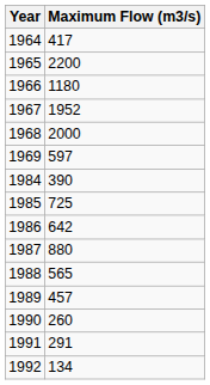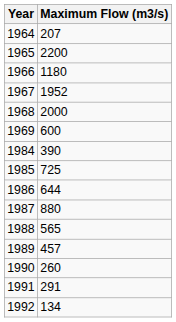1964 | Maximum Flow (m3/s): 417 -> 207
1969 | Maximum Flow (m3/s): 597 -> 600
1986 | Maximum Flow (m3/s): 642 -> 644
